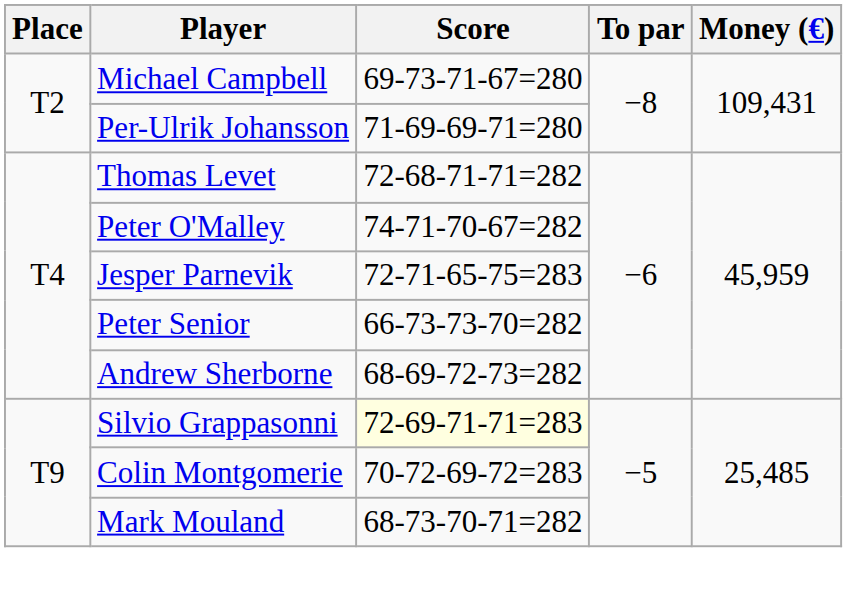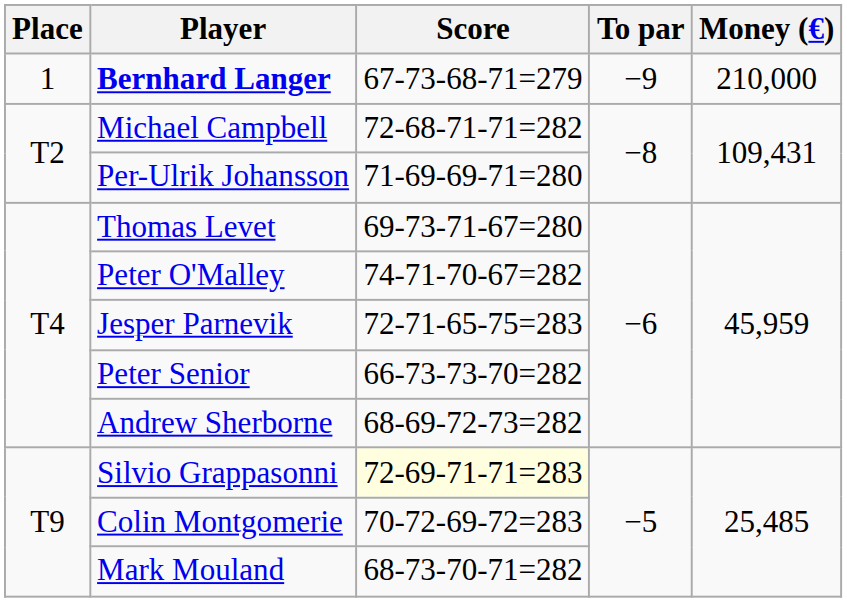+ row: 1 | Bernhard Langer | 67-73-68-71=279 | −9 | 210,000
Michael Campbell | Score: 69-73-71-67=280 -> 72-68-71-71=282
Thomas Levet | Score: 72-68-71-71=282 -> 69-73-71-67=280
